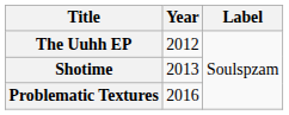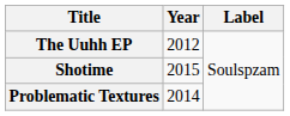Shotime | Year: 2013 -> 2015
Problematic Textures | Year: 2016 -> 2014
